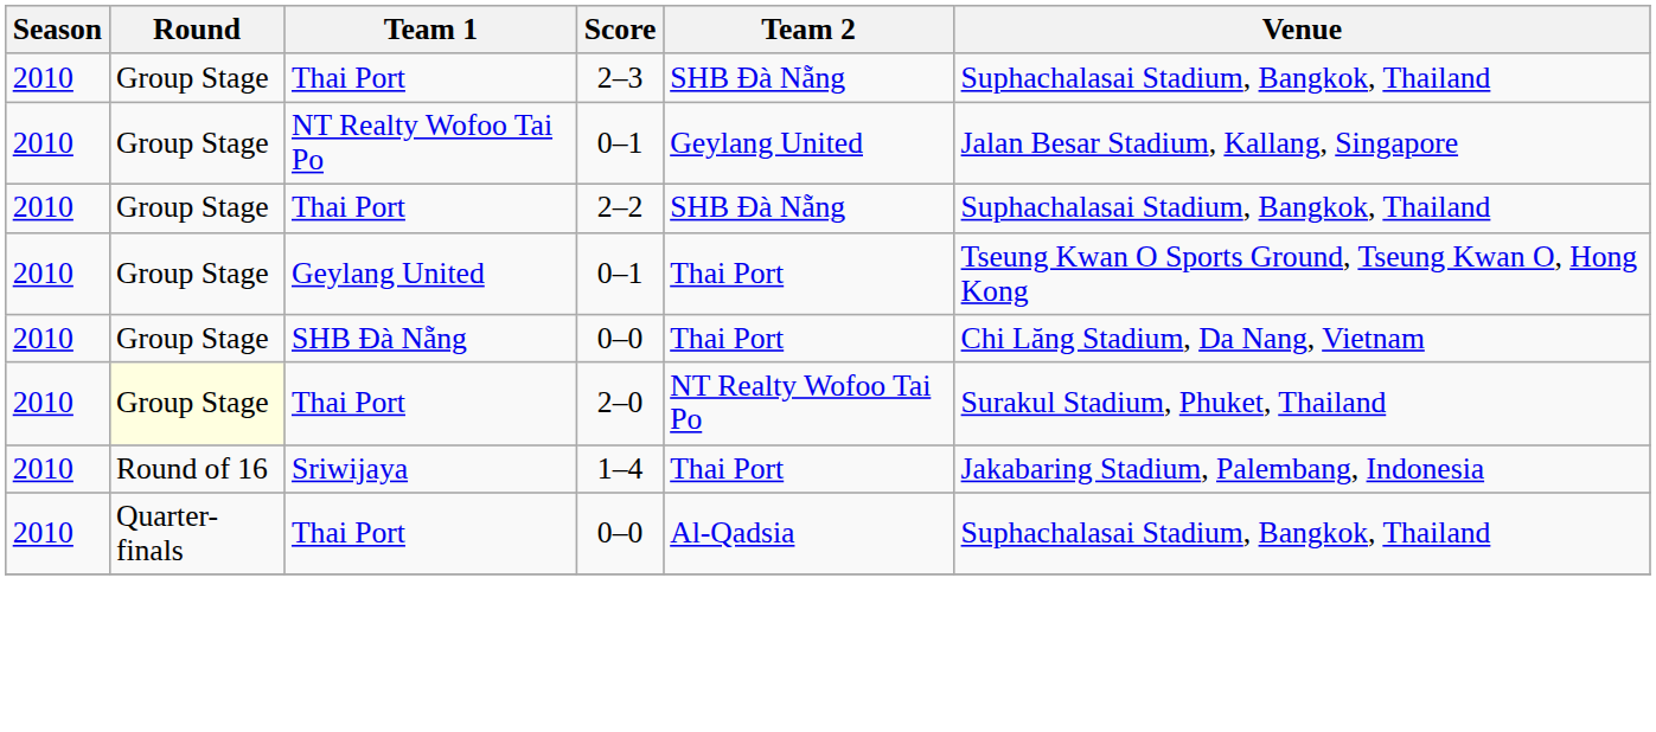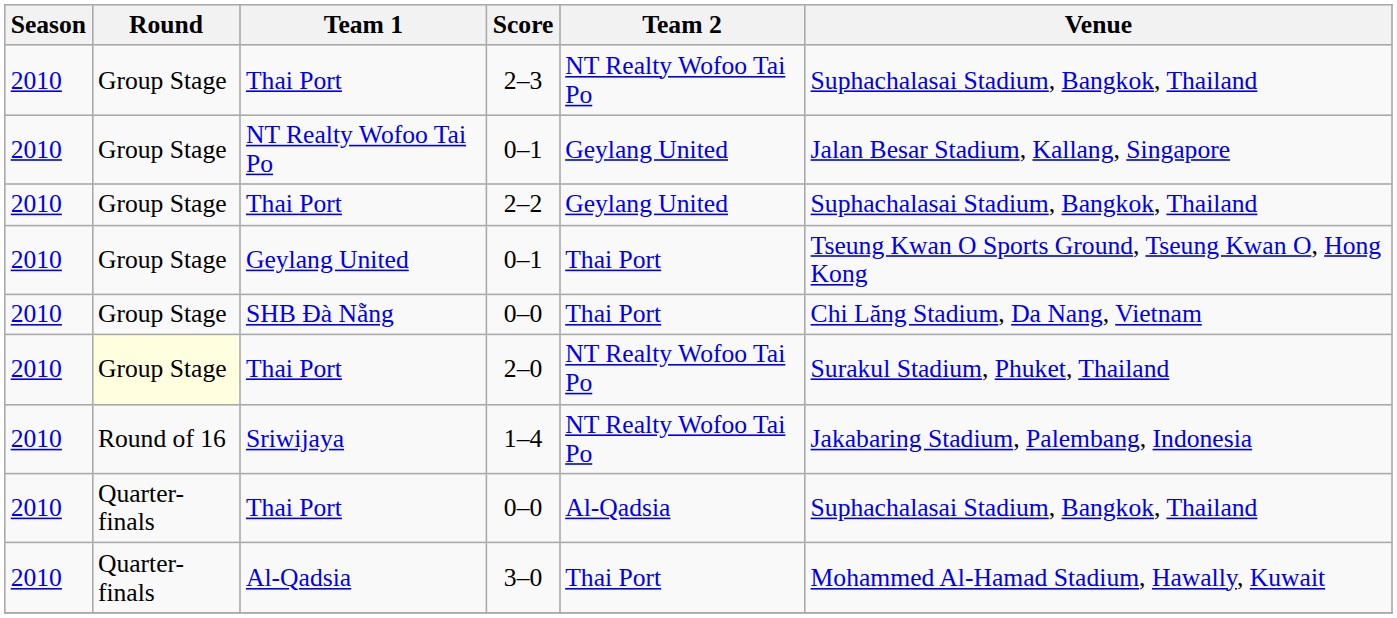2–3 | Team 2: SHB Đà Nẵng -> NT Realty Wofoo Tai Po
2–2 | Team 2: SHB Đà Nẵng -> Geylang United
1–4 | Team 2: Thai Port -> NT Realty Wofoo Tai Po
+ row: 2010 | Quarter-finals | Al-Qadsia | 3–0 | Thai Port | Mohammed Al-Hamad Stadium, Hawally, Kuwait
